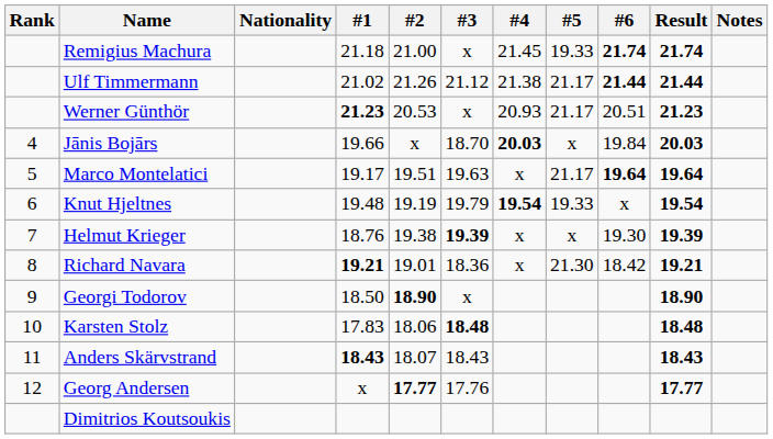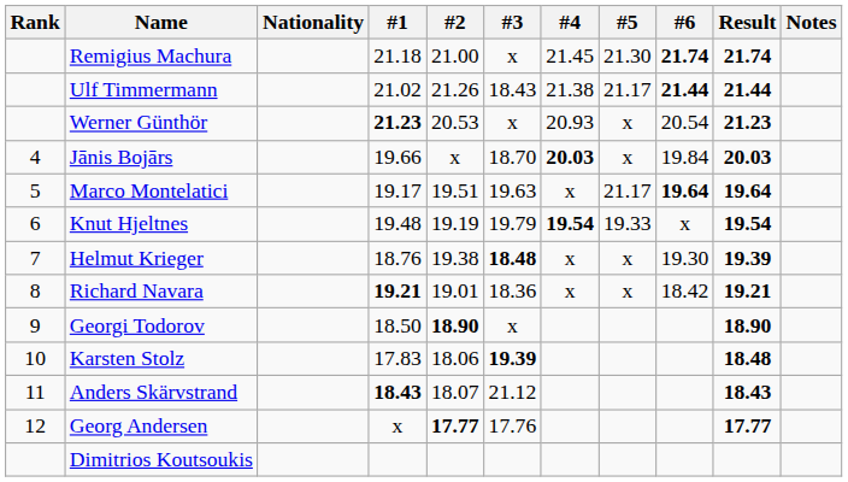Remigius Machura | #5: 19.33 -> 21.30
Ulf Timmermann | #3: 21.12 -> 18.43
Werner Günthör | #5: 21.17 -> x
Werner Günthör | #6: 20.51 -> 20.54
Helmut Krieger | #3: 19.39 -> 18.48
Richard Navara | #5: 21.30 -> x
Karsten Stolz | #3: 18.48 -> 19.39
Anders Skärvstrand | #3: 18.43 -> 21.12
